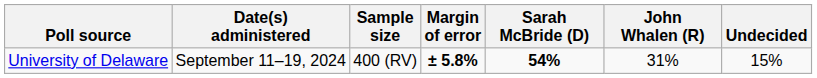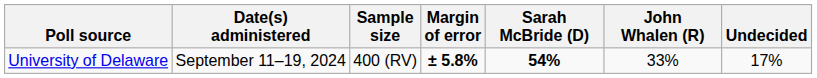University of Delaware | John Whalen (R): 31% -> 33%
University of Delaware | Undecided: 15% -> 17%
